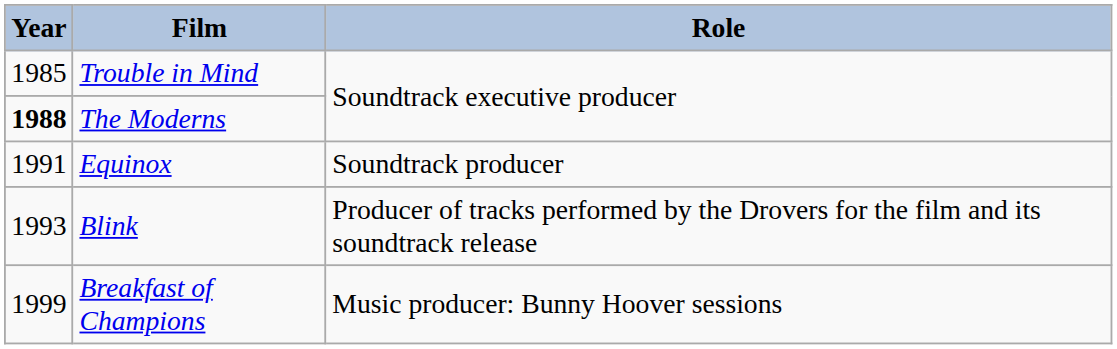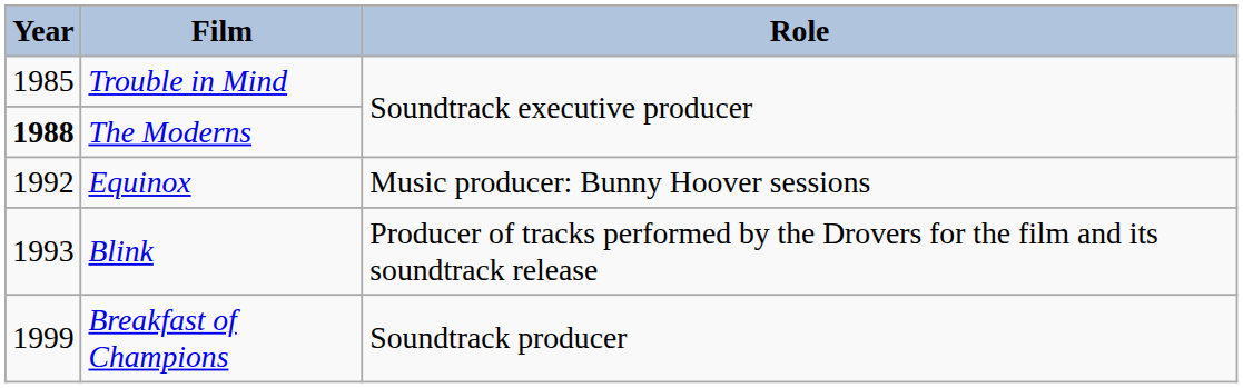Equinox | Year: 1991 -> 1992
Equinox | Role: Soundtrack producer -> Music producer: Bunny Hoover sessions
Breakfast of Champions | Role: Music producer: Bunny Hoover sessions -> Soundtrack producer
